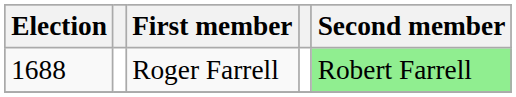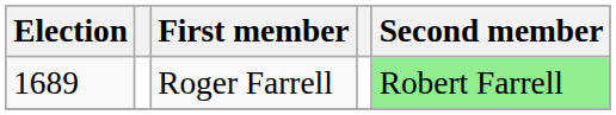Roger Farrell | Election: 1688 -> 1689
